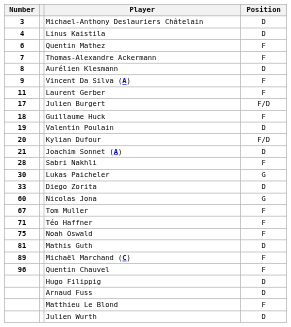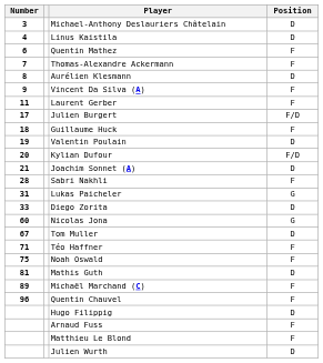Lukas Paicheler | Number: 30 -> 31
Tom Muller | Position: F -> D
Arnaud Fuss | Position: D -> F
